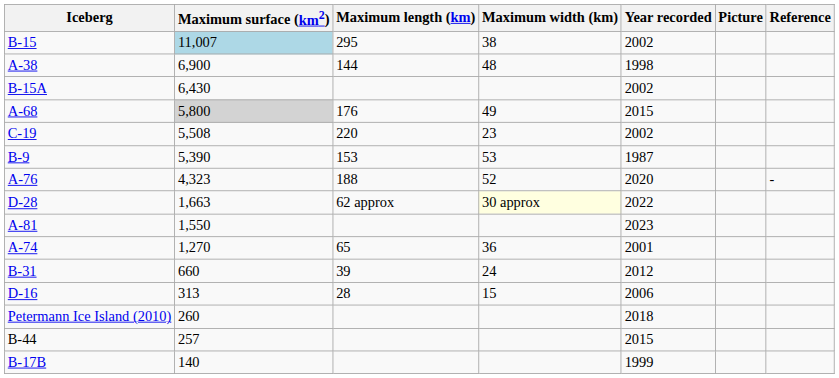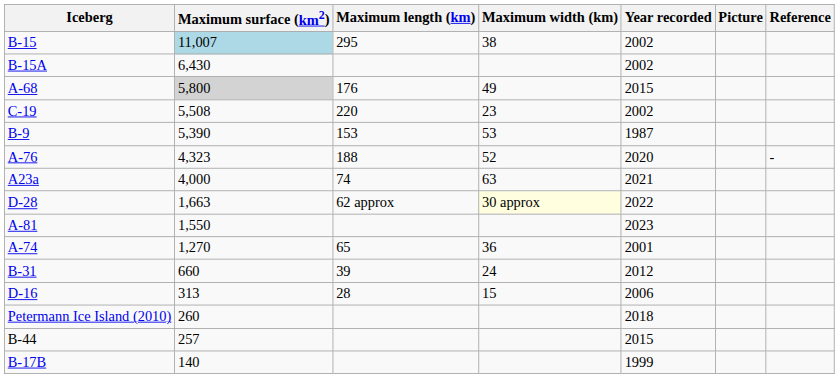- row: A-38 | 6,900 | 144 | 48 | 1998
+ row: A23a | 4,000 | 74 | 63 | 2021
